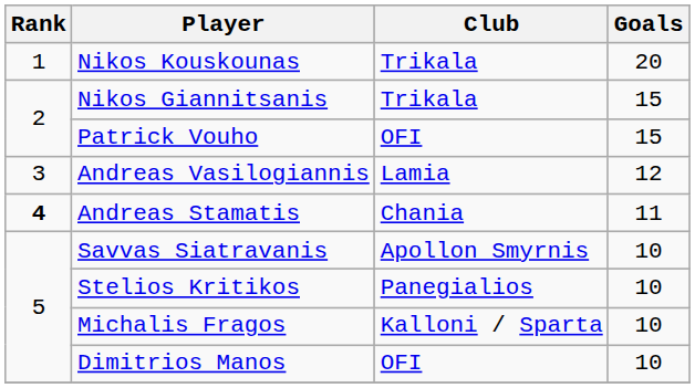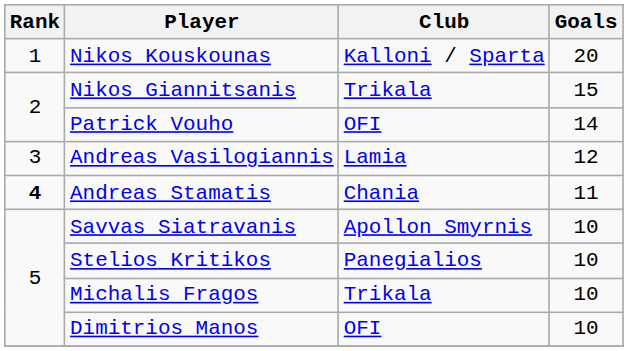Nikos Kouskounas | Club: Trikala -> Kalloni / Sparta
Patrick Vouho | Goals: 15 -> 14
Michalis Fragos | Club: Kalloni / Sparta -> Trikala
